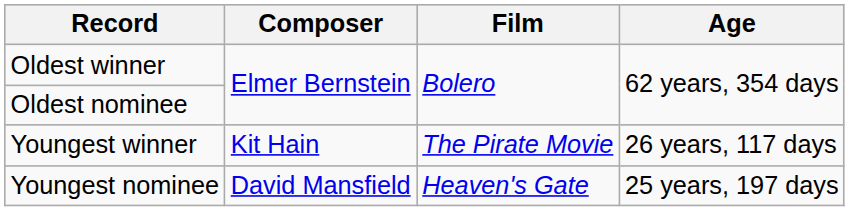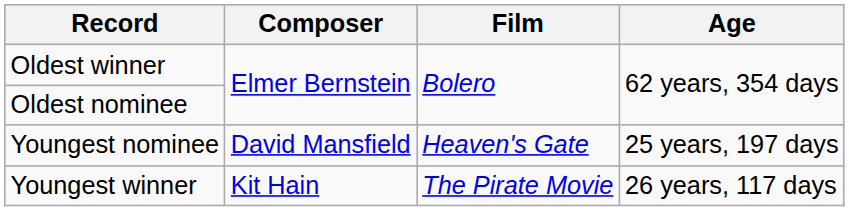rows swapped: Youngest winner <-> Youngest nominee
